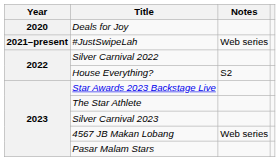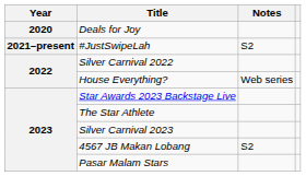#JustSwipeLah | Notes: Web series -> S2
House Everything? | Notes: S2 -> Web series
4567 JB Makan Lobang | Notes: Web series -> S2
